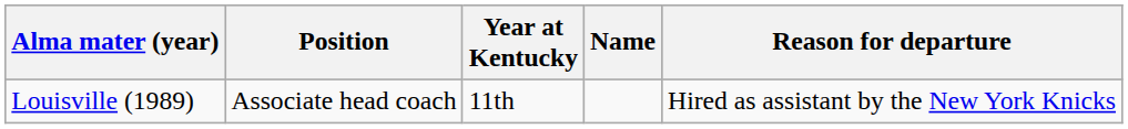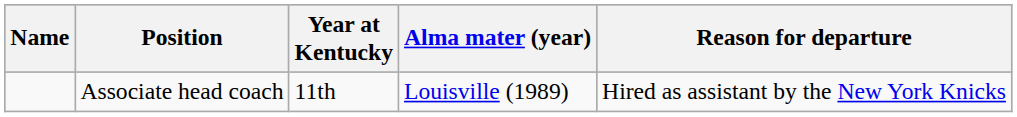columns swapped: Name <-> Alma mater (year)
